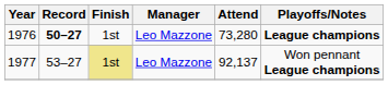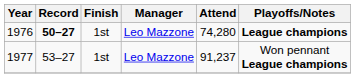1976 | Attend: 73,280 -> 74,280
1977 | Finish: khaki background -> no background
1977 | Attend: 92,137 -> 91,237
